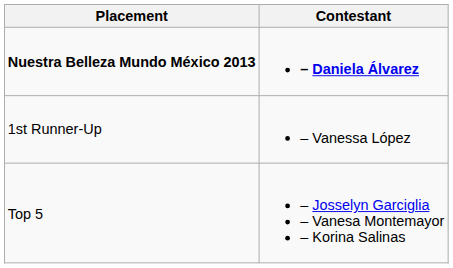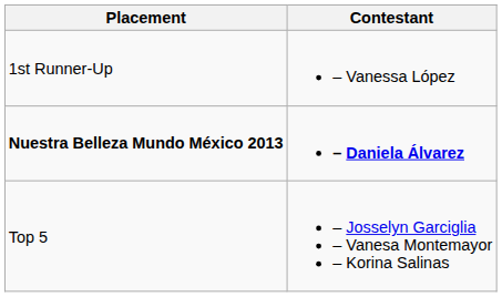rows swapped: Nuestra Belleza Mundo México 2013 <-> 1st Runner-Up
